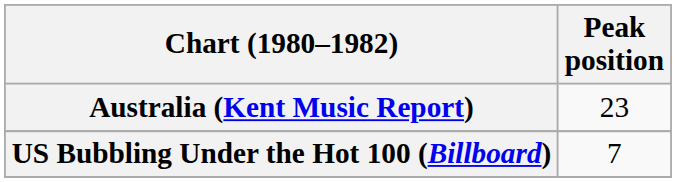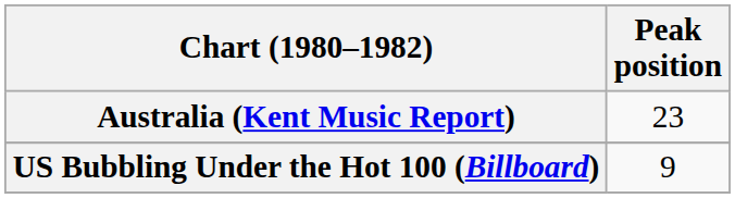US Bubbling Under the Hot 100 (Billboard) | Peak position: 7 -> 9
